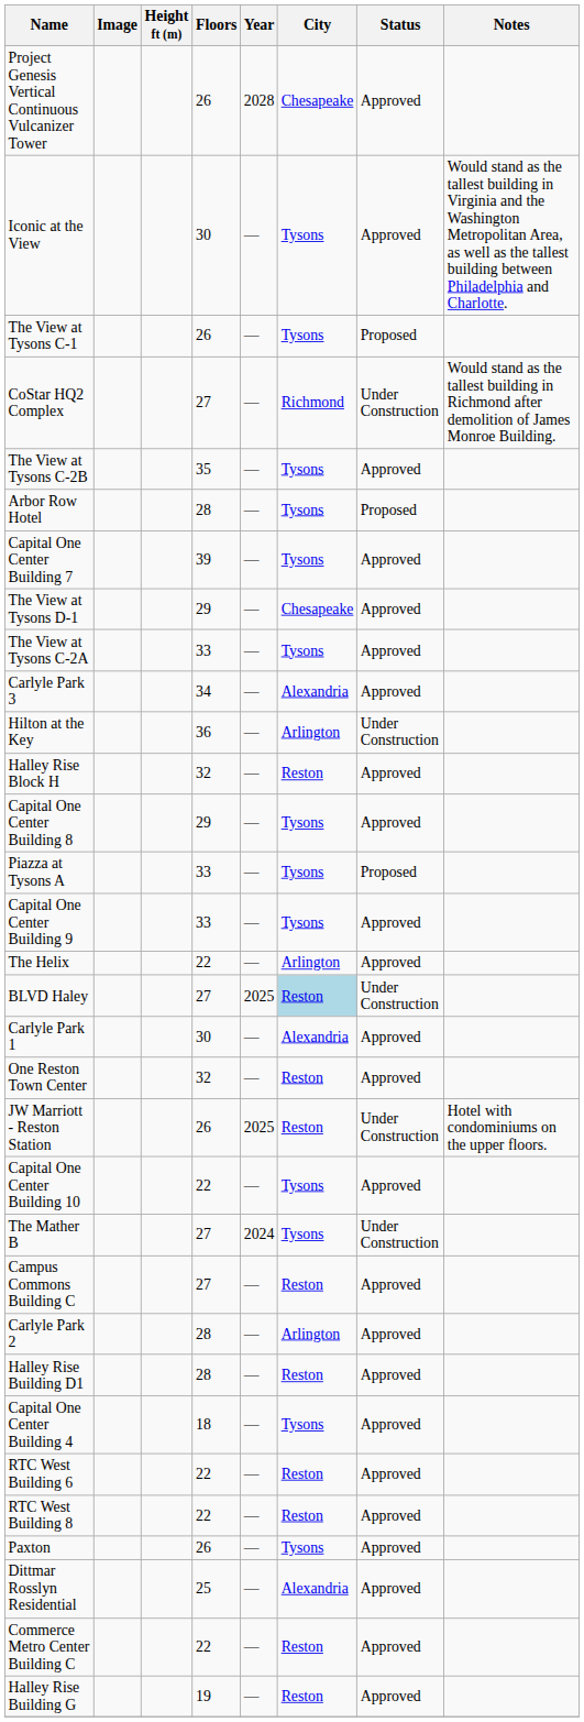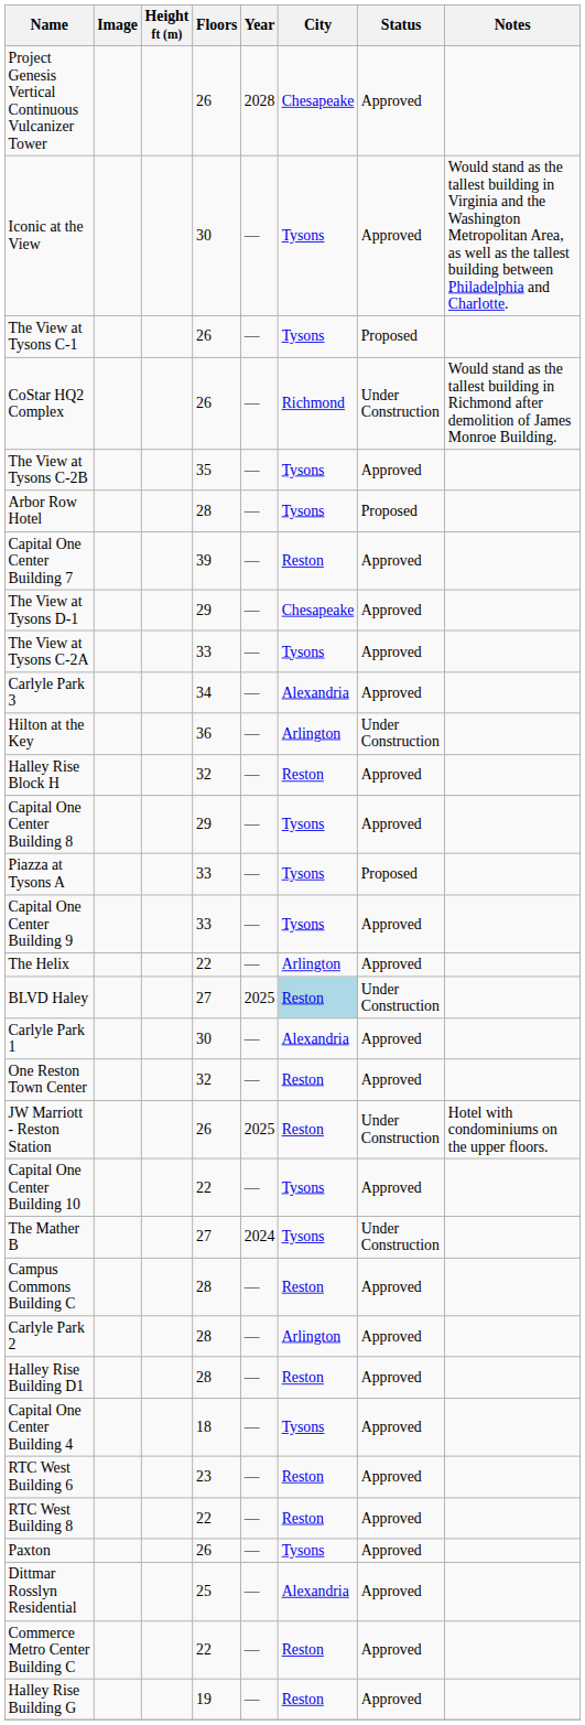CoStar HQ2 Complex | Floors: 27 -> 26
Capital One Center Building 7 | City: Tysons -> Reston
Campus Commons Building C | Floors: 27 -> 28
RTC West Building 6 | Floors: 22 -> 23
